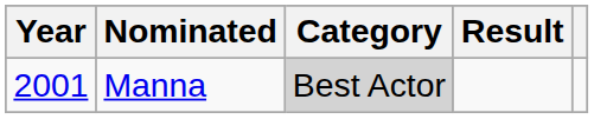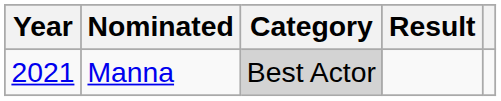Manna | Year: 2001 -> 2021
